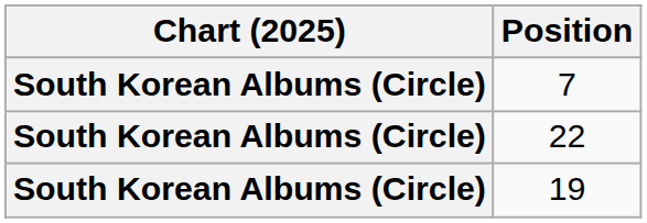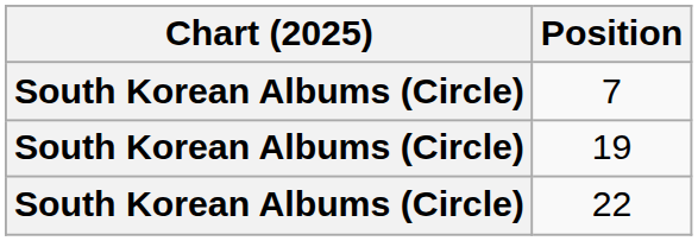rows swapped: 19 <-> 22
